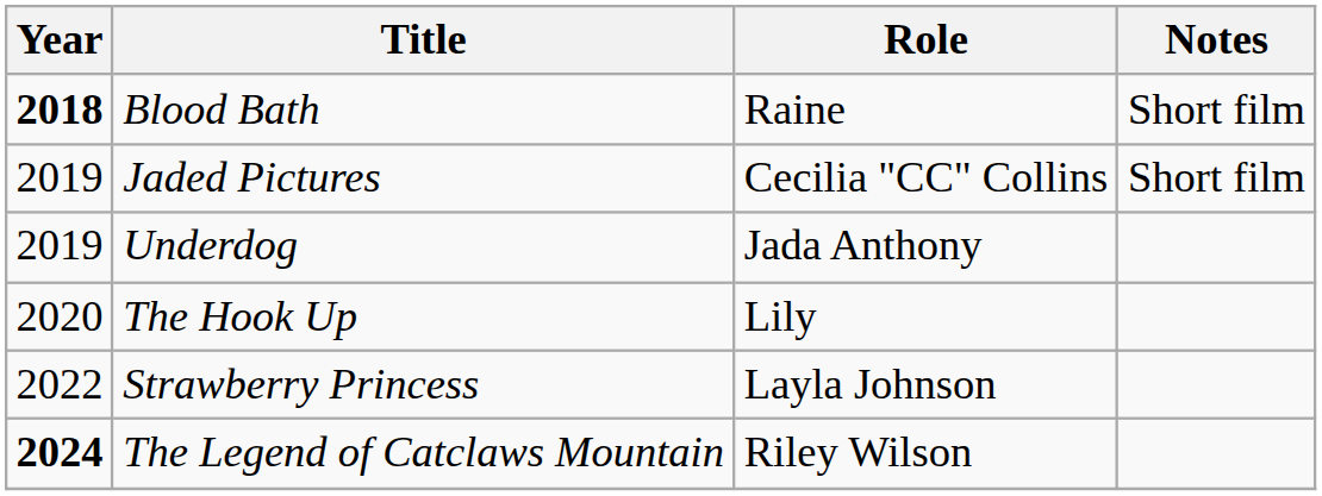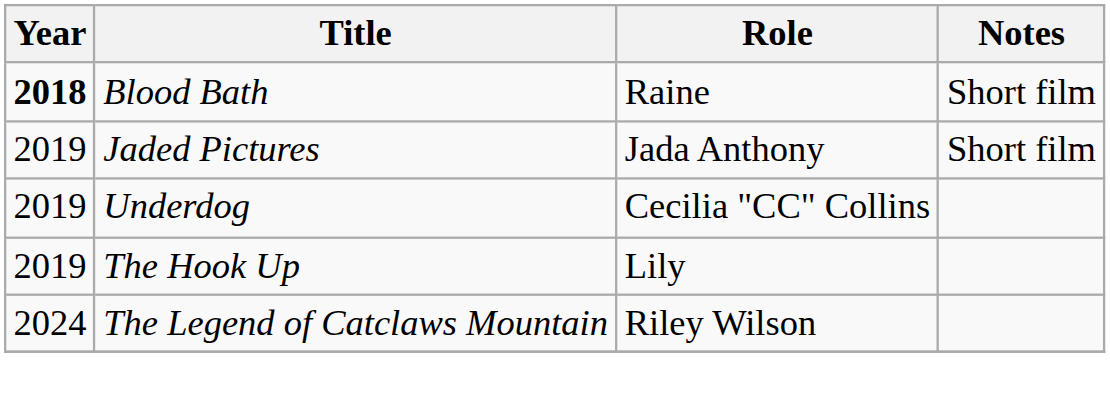Jaded Pictures | Role: Cecilia "CC" Collins -> Jada Anthony
Underdog | Role: Jada Anthony -> Cecilia "CC" Collins
The Hook Up | Year: 2020 -> 2019
- row: 2022 | Strawberry Princess | Layla Johnson
The Legend of Catclaws Mountain | Year: bold -> normal
